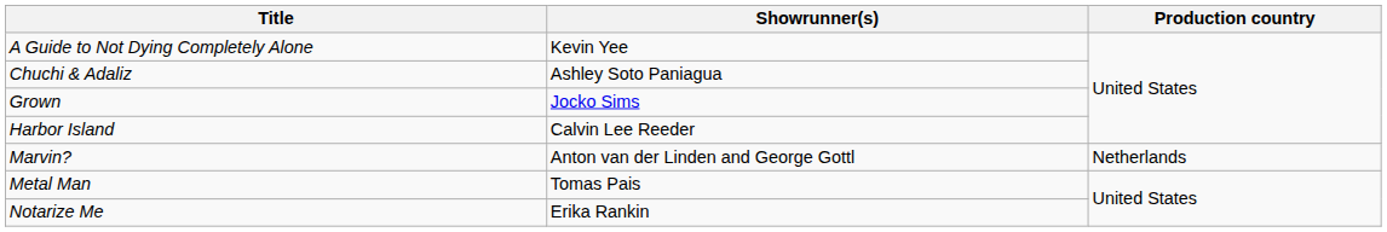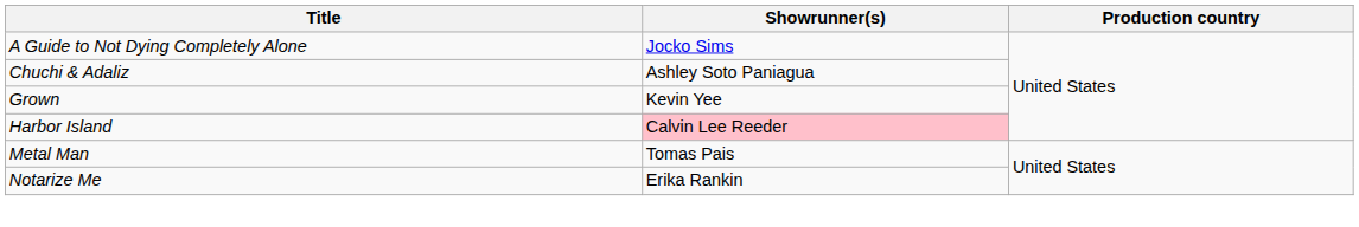A Guide to Not Dying Completely Alone | Showrunner(s): Kevin Yee -> Jocko Sims
Grown | Showrunner(s): Jocko Sims -> Kevin Yee
Harbor Island | Showrunner(s): no background -> pink background
- row: Marvin? | Anton van der Linden and George Gottl | Netherlands
